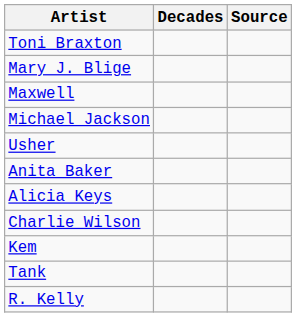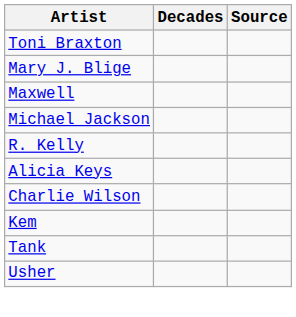rows swapped: R. Kelly <-> Usher
- row: Anita Baker
